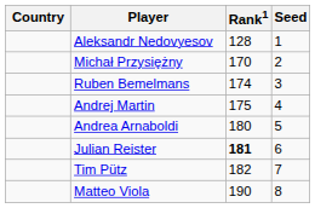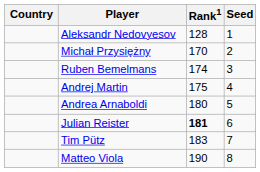Tim Pütz | Rank1: 182 -> 183
